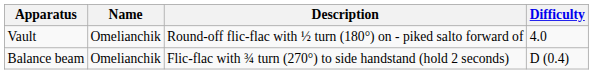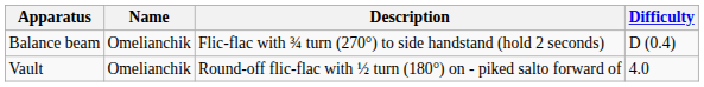rows swapped: Vault <-> Balance beam
